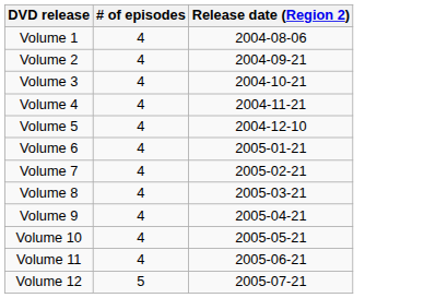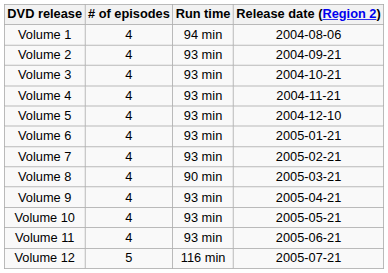+ column: Run time | 94 min | 93 min | 93 min | 93 min | 93 min | 93 min | 93 min | 90 min | 93 min | 93 min | 93 min | 116 min
